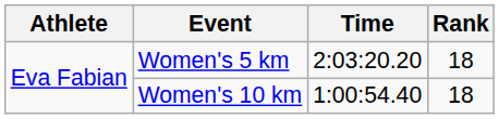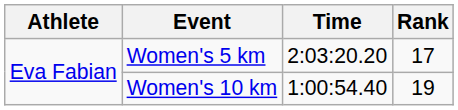Women's 5 km | Rank: 18 -> 17
Women's 10 km | Rank: 18 -> 19
